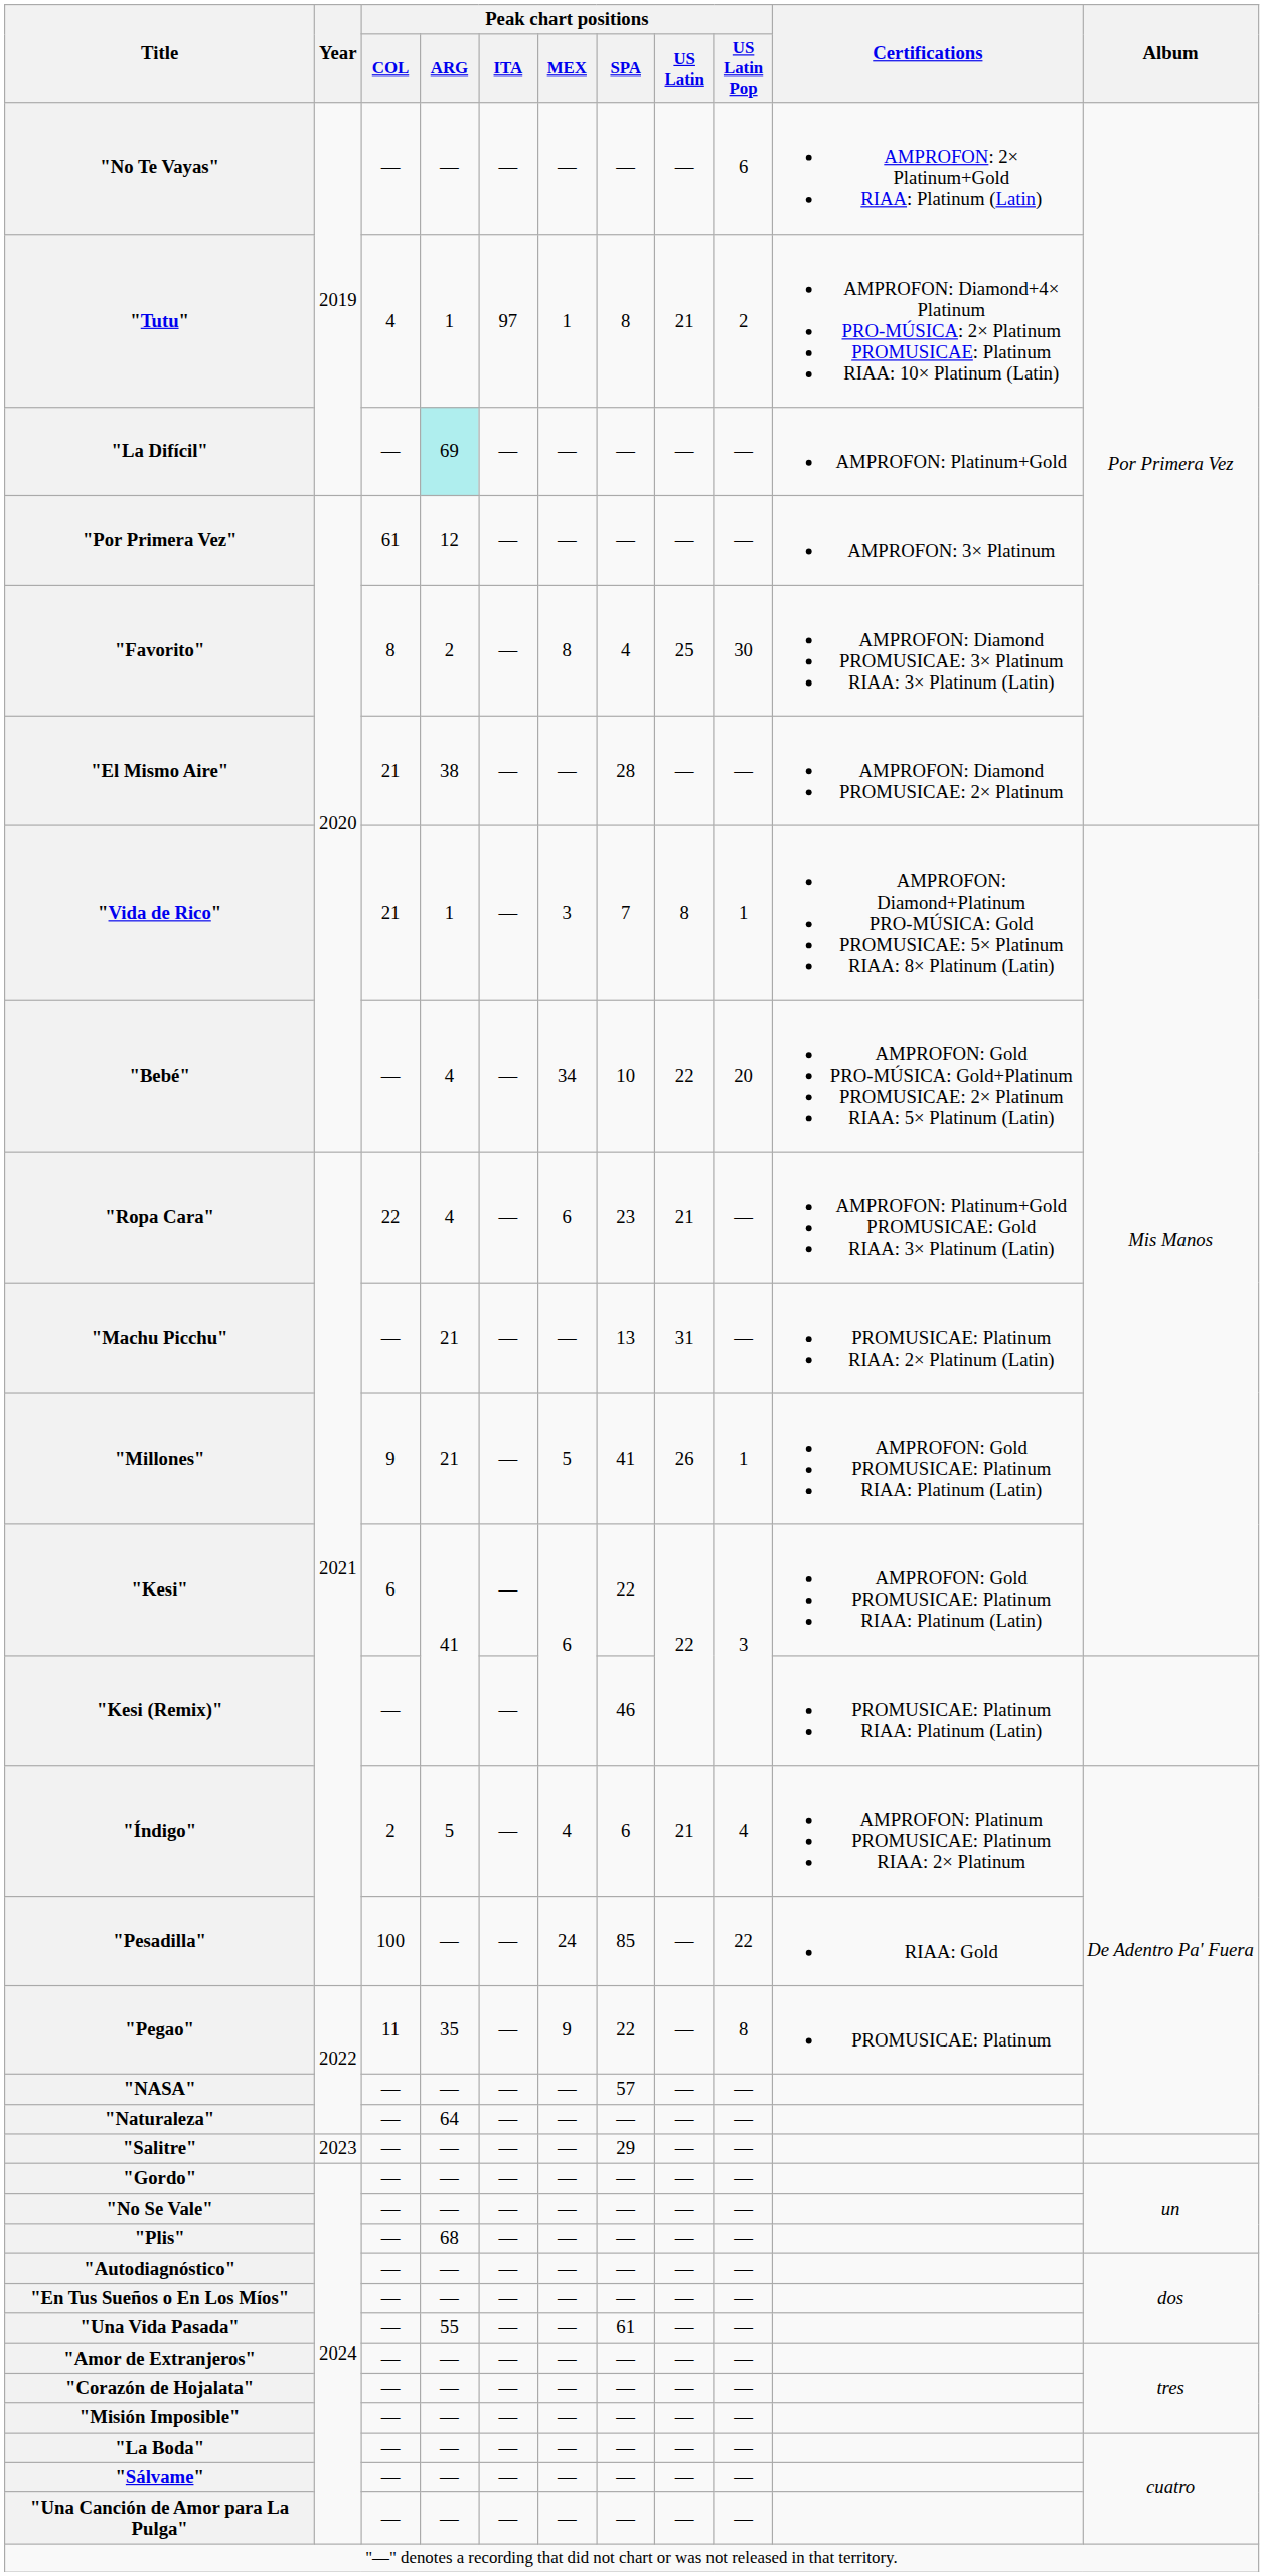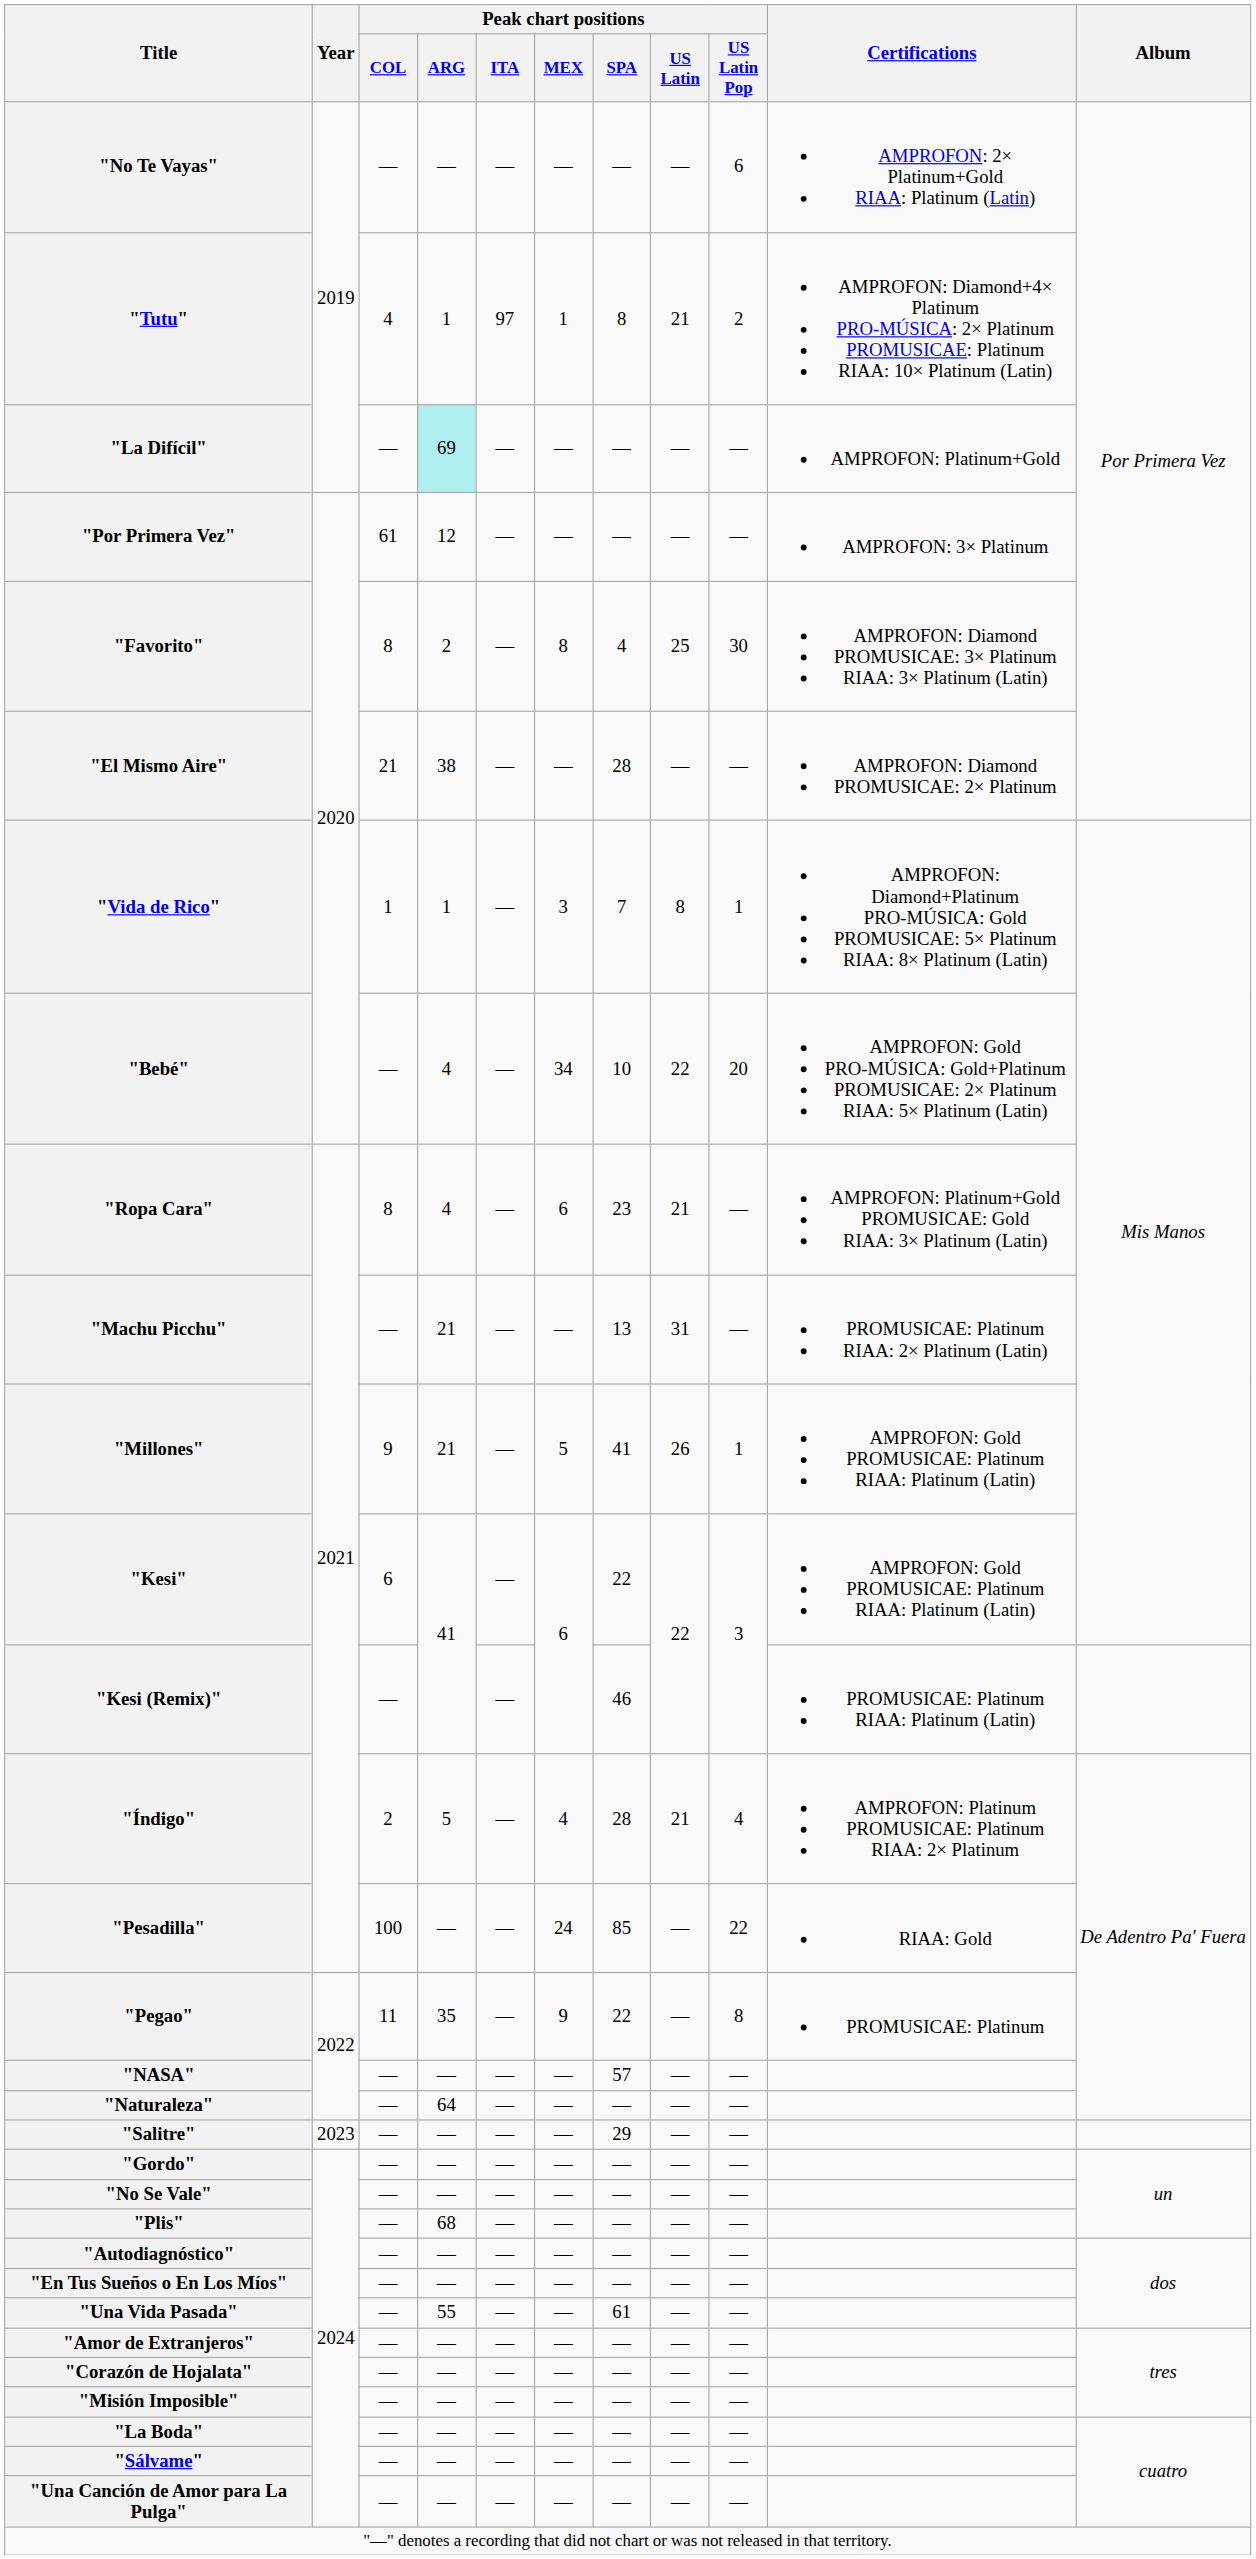"Vida de Rico" | Peak chart positions / COL: 21 -> 1
"Ropa Cara" | Peak chart positions / COL: 22 -> 8
"Índigo" | Peak chart positions / SPA: 6 -> 28
